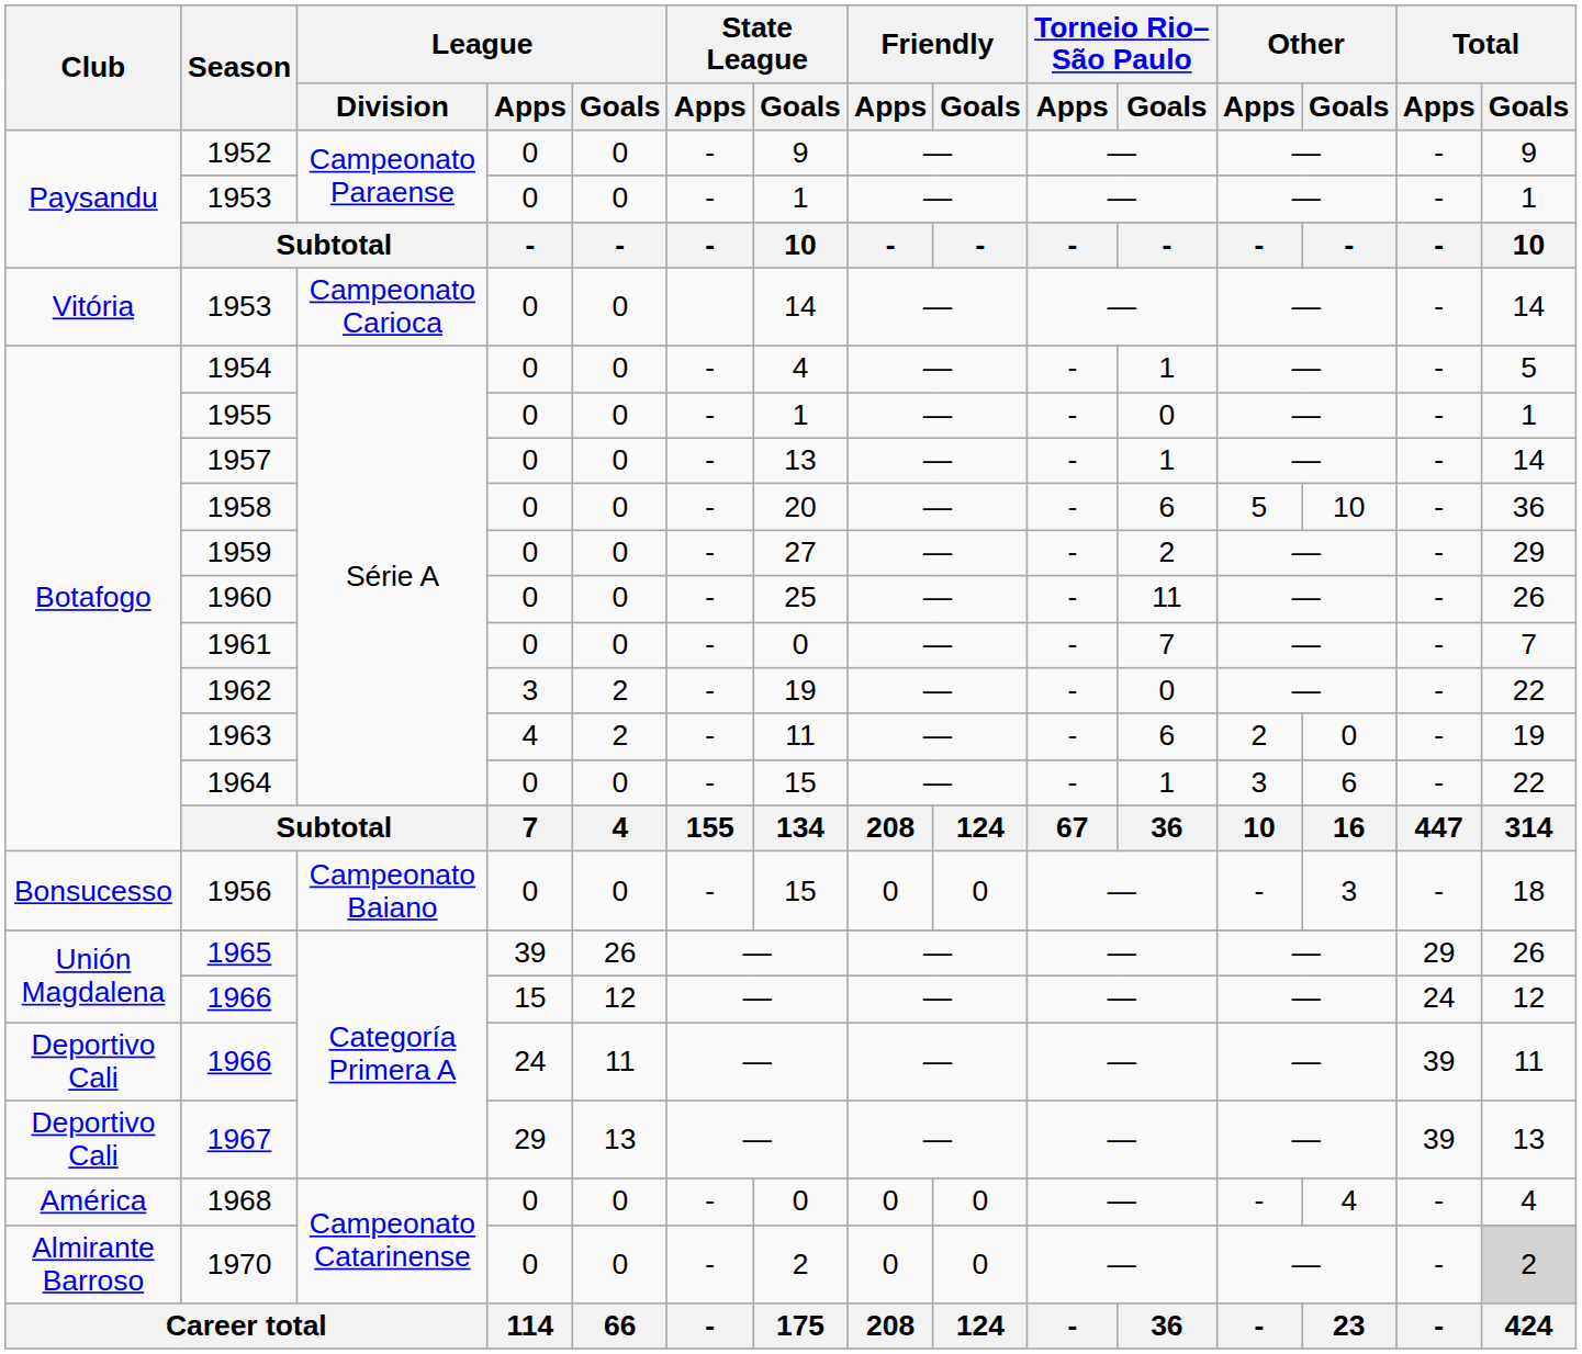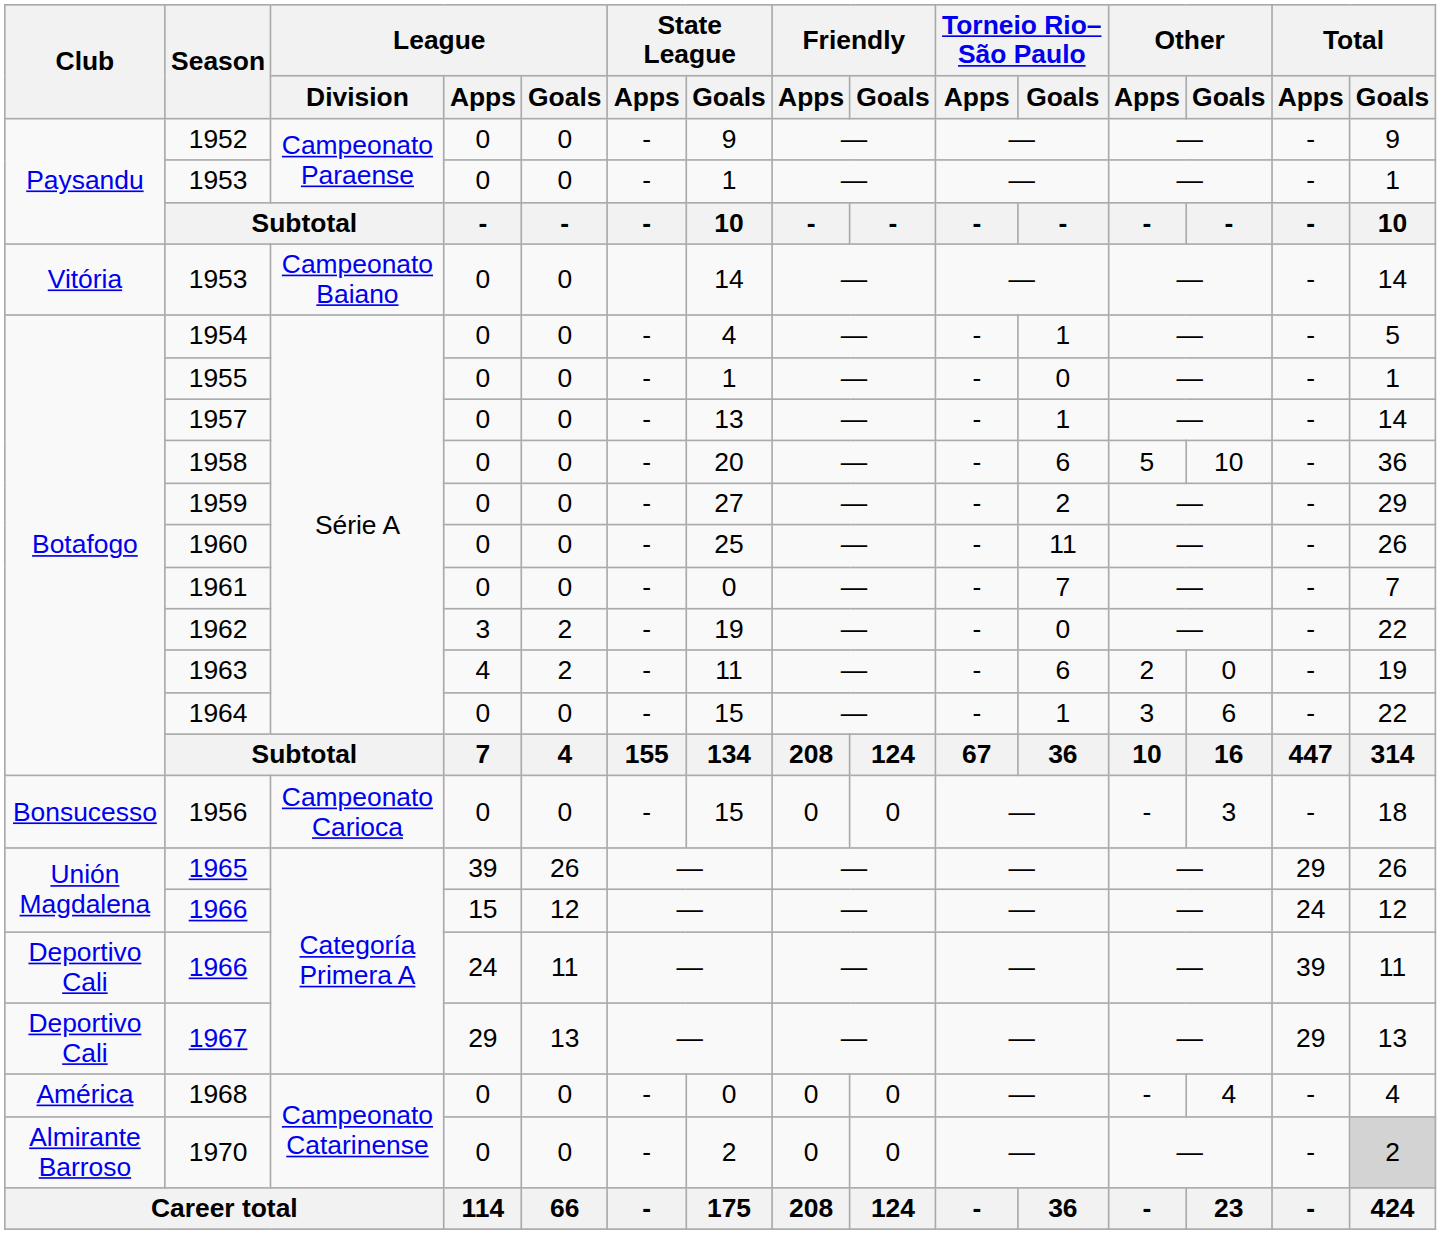Vitória / 1953 | League / Division: Campeonato Carioca -> Campeonato Baiano
1956 | League / Division: Campeonato Baiano -> Campeonato Carioca
1967 | Total / Apps: 39 -> 29
